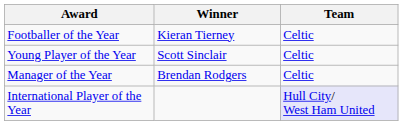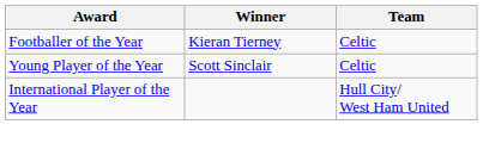- row: Manager of the Year | Brendan Rodgers | Celtic
International Player of the Year | Team: lavender background -> no background
